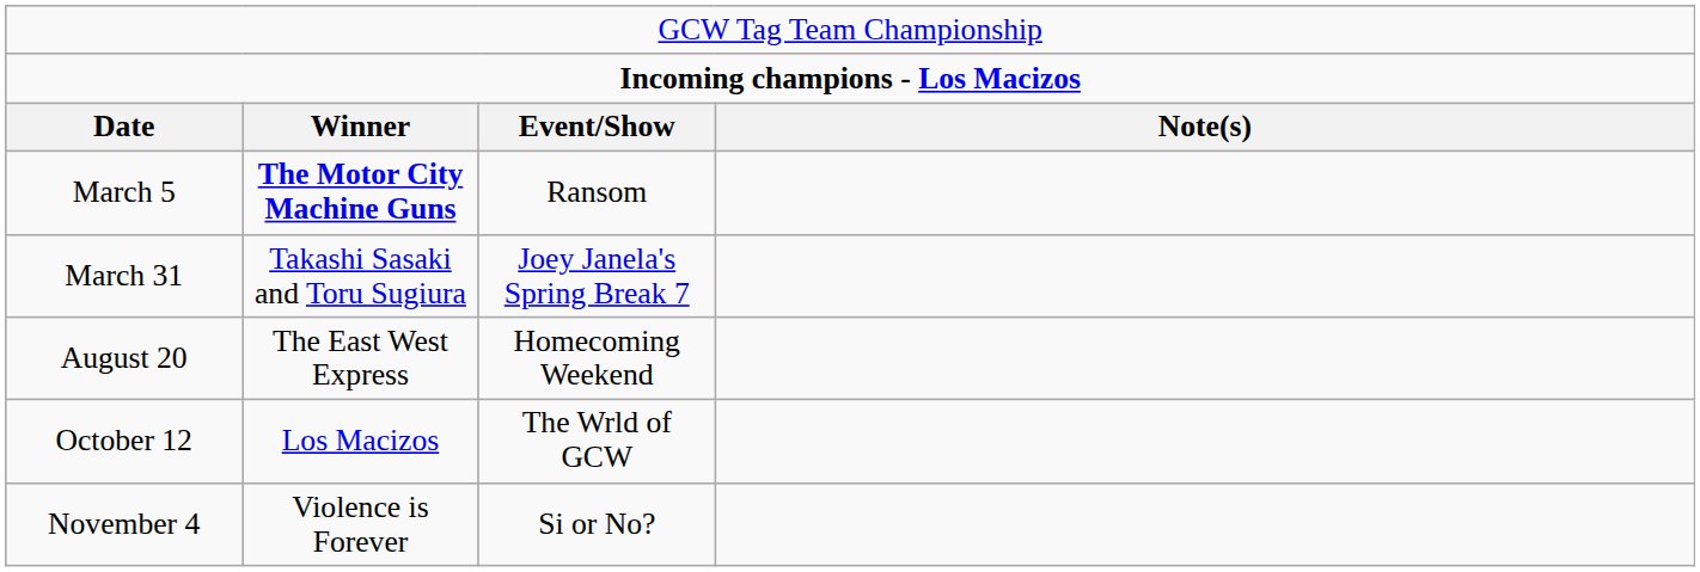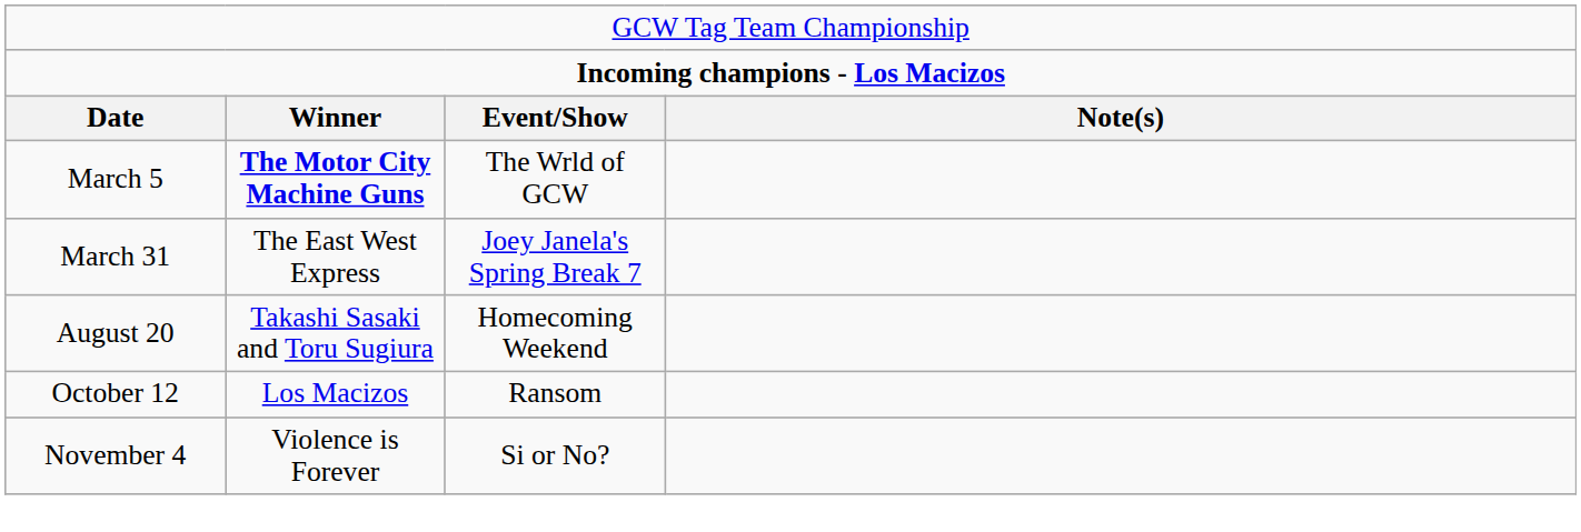March 5 | column 3: Ransom -> The Wrld of GCW
March 31 | column 2: Takashi Sasaki and Toru Sugiura -> The East West Express
August 20 | column 2: The East West Express -> Takashi Sasaki and Toru Sugiura
October 12 | column 3: The Wrld of GCW -> Ransom
